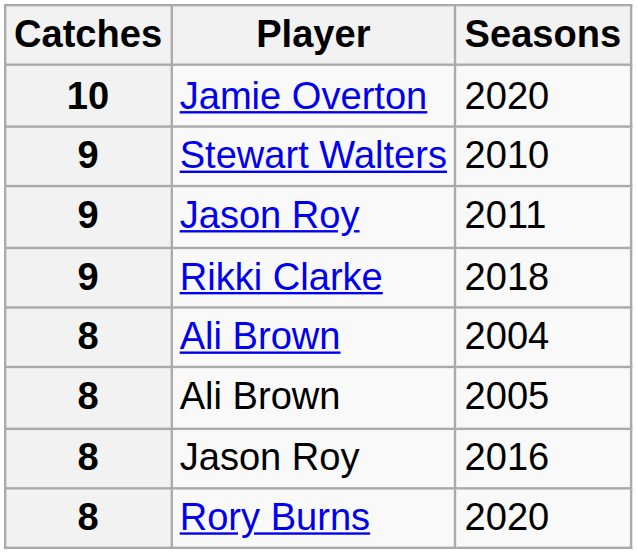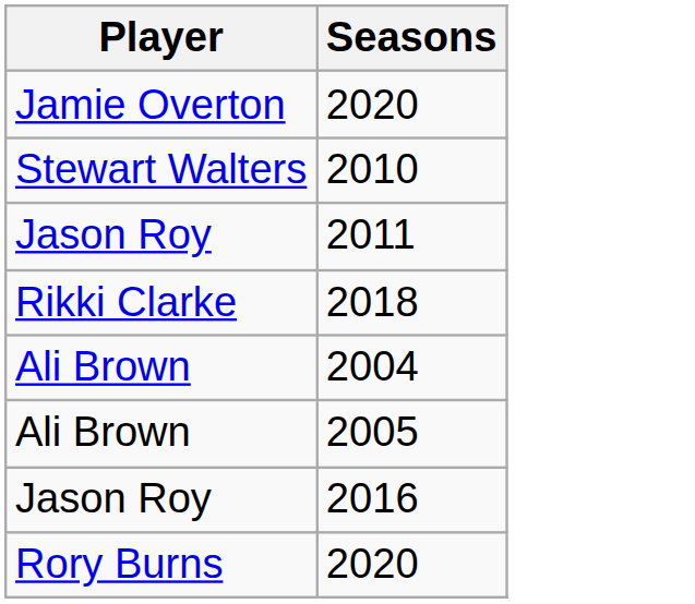- column: Catches | 10 | 9 | 9 | 9 | 8 | 8 | 8 | 8
